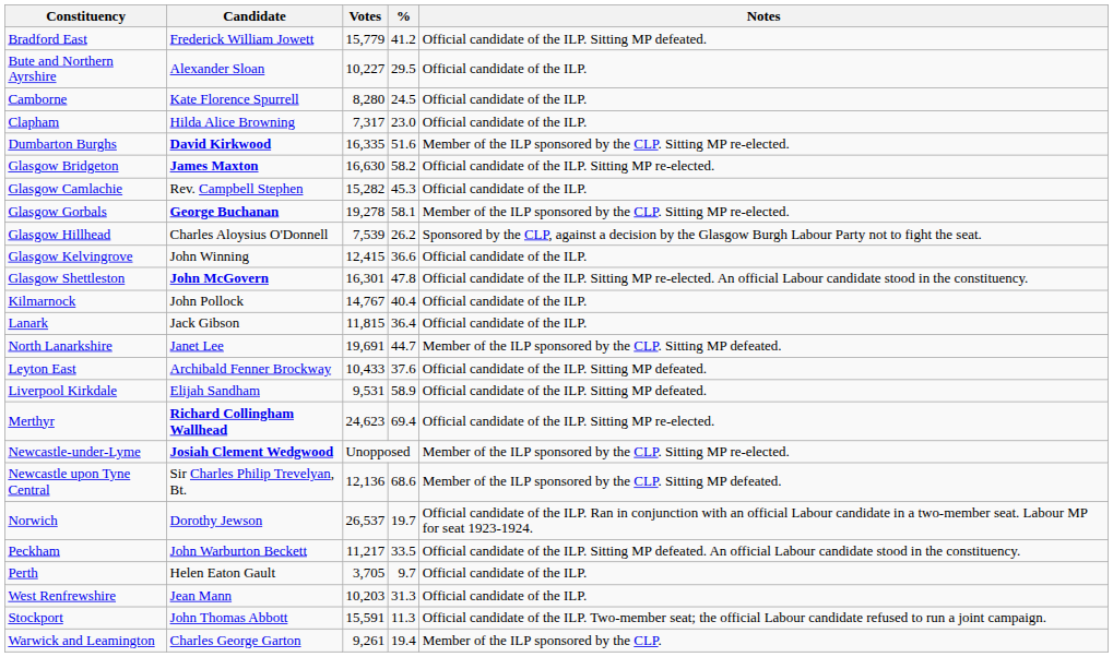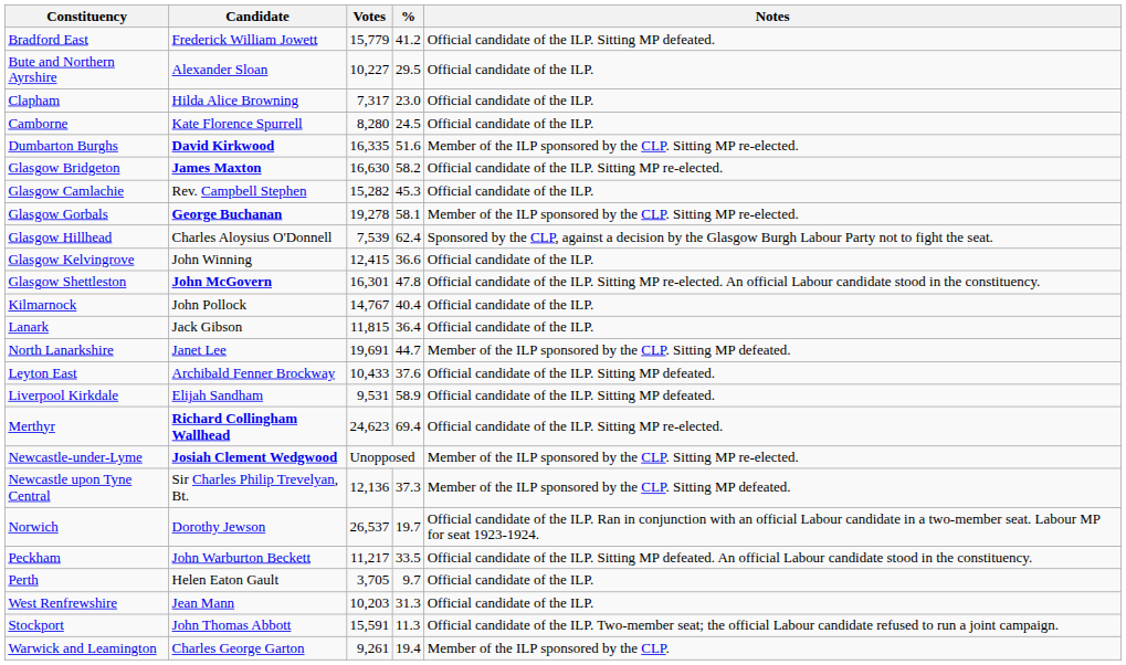rows swapped: Camborne <-> Clapham
Glasgow Hillhead | %: 26.2 -> 62.4
Newcastle upon Tyne Central | %: 68.6 -> 37.3
